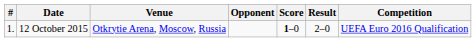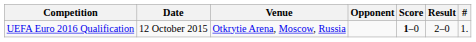columns swapped: # <-> Competition
